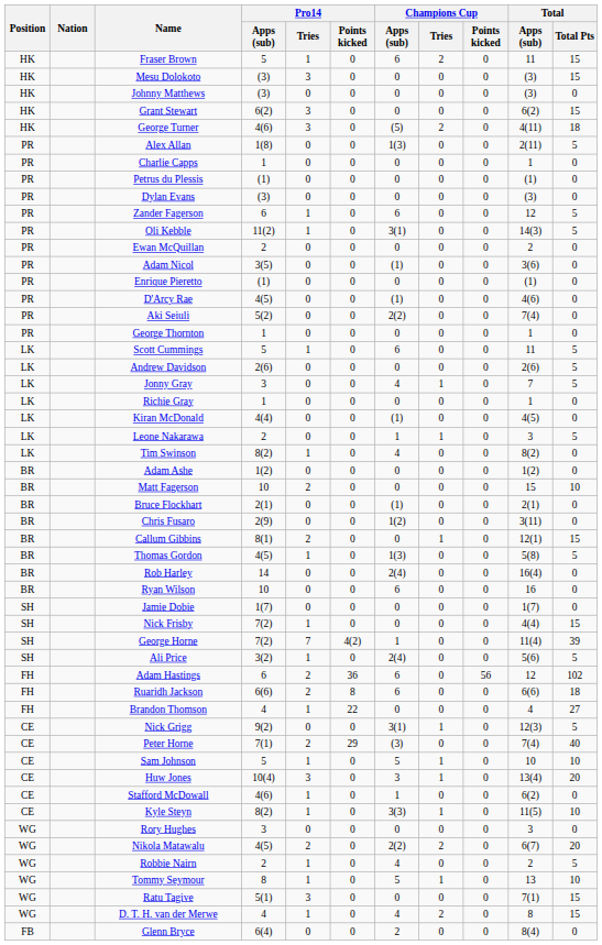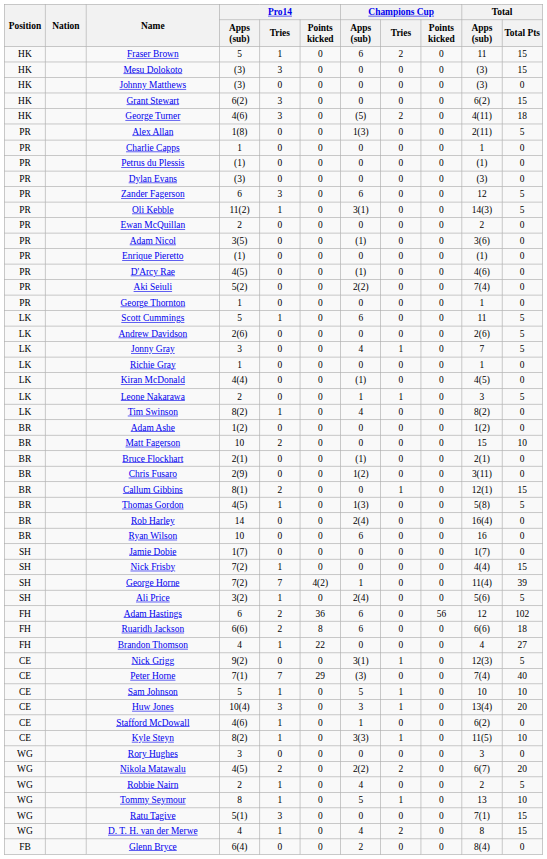Zander Fagerson | Pro14 / Tries: 1 -> 3
Peter Horne | Pro14 / Tries: 2 -> 7
